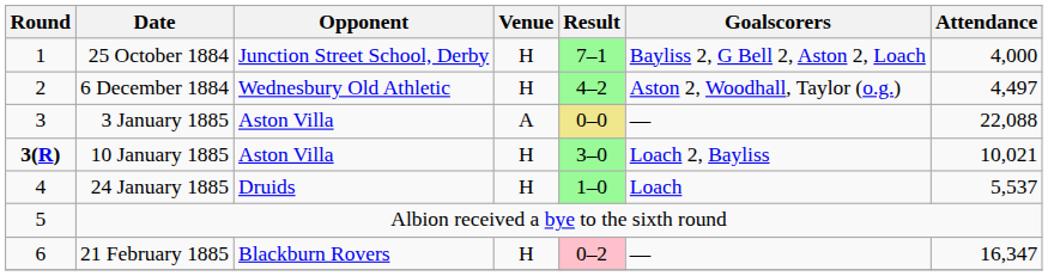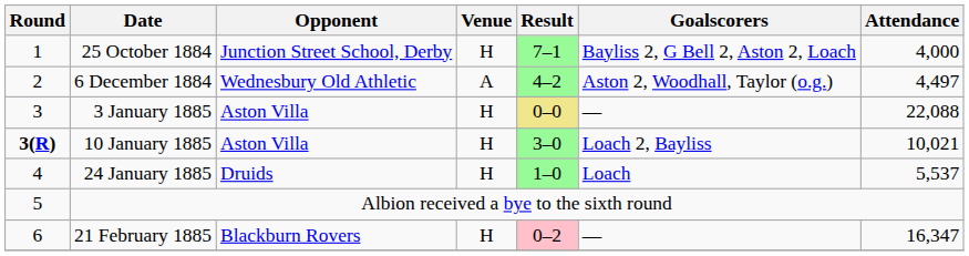6 December 1884 | Venue: H -> A
3 January 1885 | Venue: A -> H
